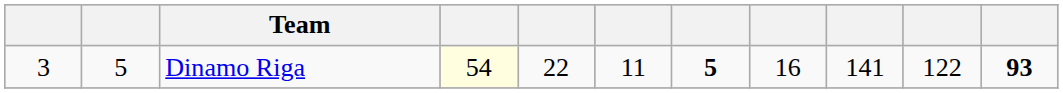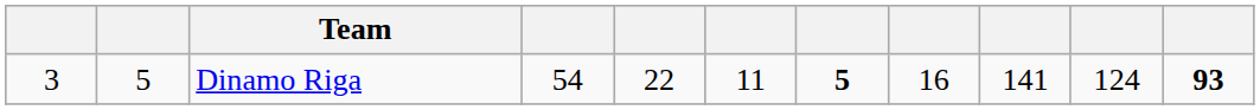Dinamo Riga | column 4: lightyellow background -> no background
Dinamo Riga | column 10: 122 -> 124
